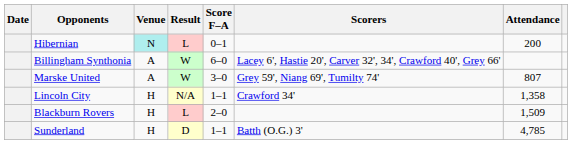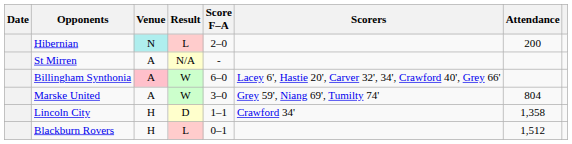Hibernian | Score F–A: 0–1 -> 2–0
+ row: St Mirren | A | N/A | -
Billingham Synthonia | Venue: no background -> pink background
Marske United | Attendance: 807 -> 804
Lincoln City | Result: N/A -> D
Blackburn Rovers | Score F–A: 2–0 -> 0–1
Blackburn Rovers | Attendance: 1,509 -> 1,512
- row: Sunderland | H | D | 1–1 | Batth (O.G.) 3' | 4,785
